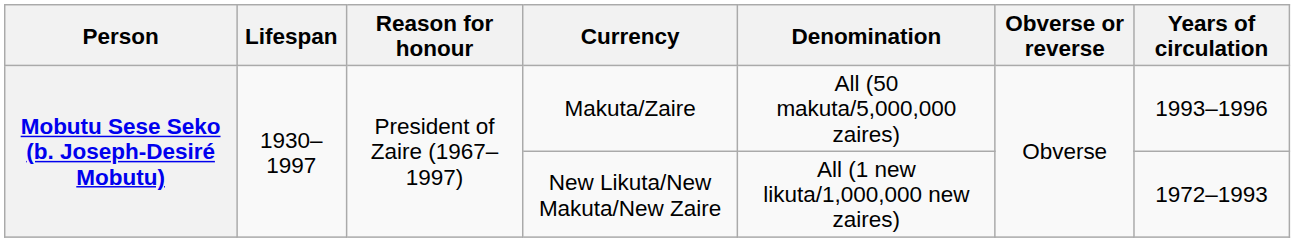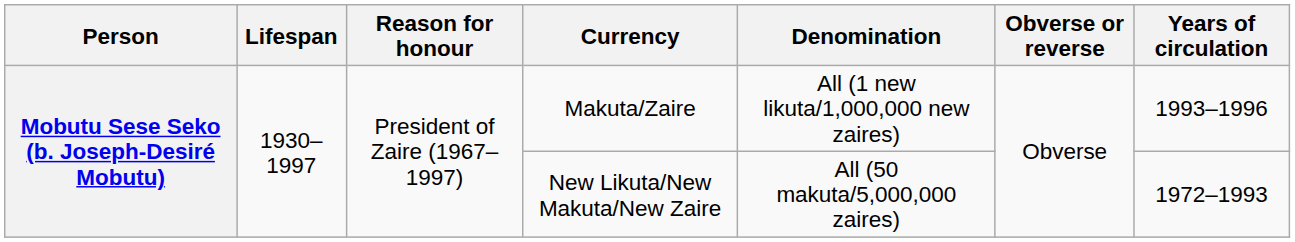Makuta/Zaire | Denomination: All (50 makuta/5,000,000 zaires) -> All (1 new likuta/1,000,000 new zaires)
New Likuta/New Makuta/New Zaire | Denomination: All (1 new likuta/1,000,000 new zaires) -> All (50 makuta/5,000,000 zaires)
